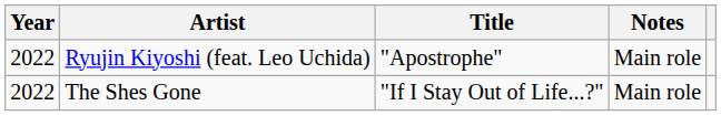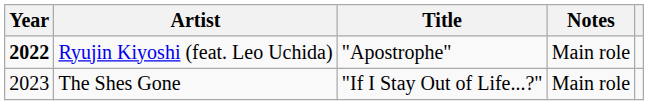Ryujin Kiyoshi (feat. Leo Uchida) | Year: normal -> bold
The Shes Gone | Year: 2022 -> 2023
